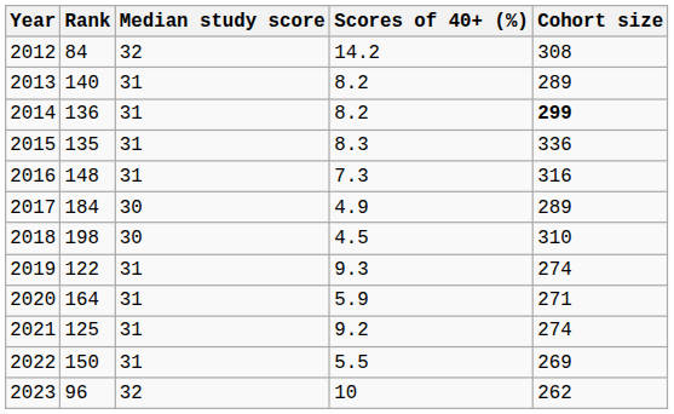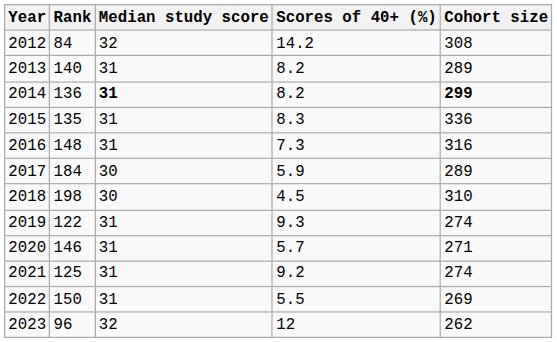2014 | Median study score: normal -> bold
2017 | Scores of 40+ (%): 4.9 -> 5.9
2020 | Rank: 164 -> 146
2020 | Scores of 40+ (%): 5.9 -> 5.7
2023 | Scores of 40+ (%): 10 -> 12
